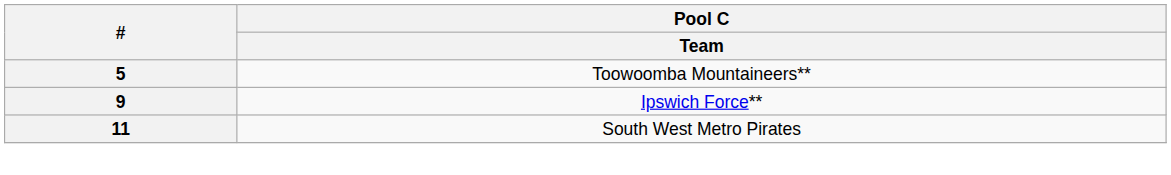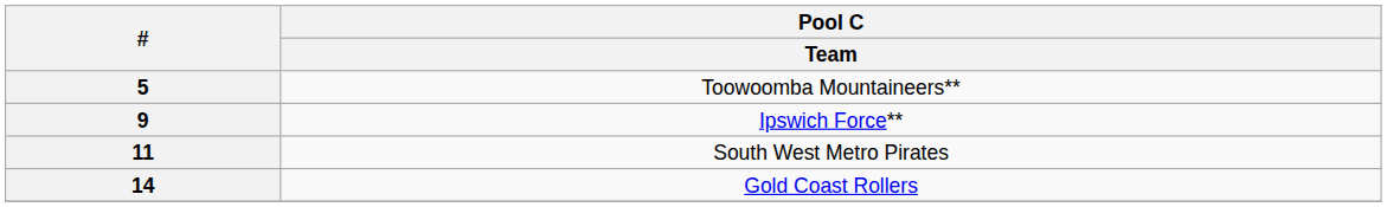+ row: 14 | Gold Coast Rollers
